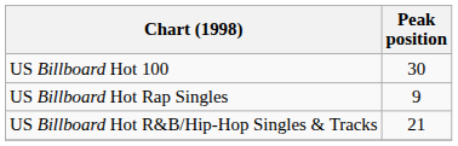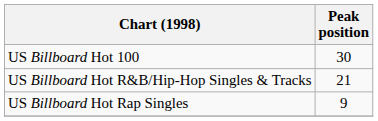rows swapped: US Billboard Hot R&B/Hip-Hop Singles & Tracks <-> US Billboard Hot Rap Singles
